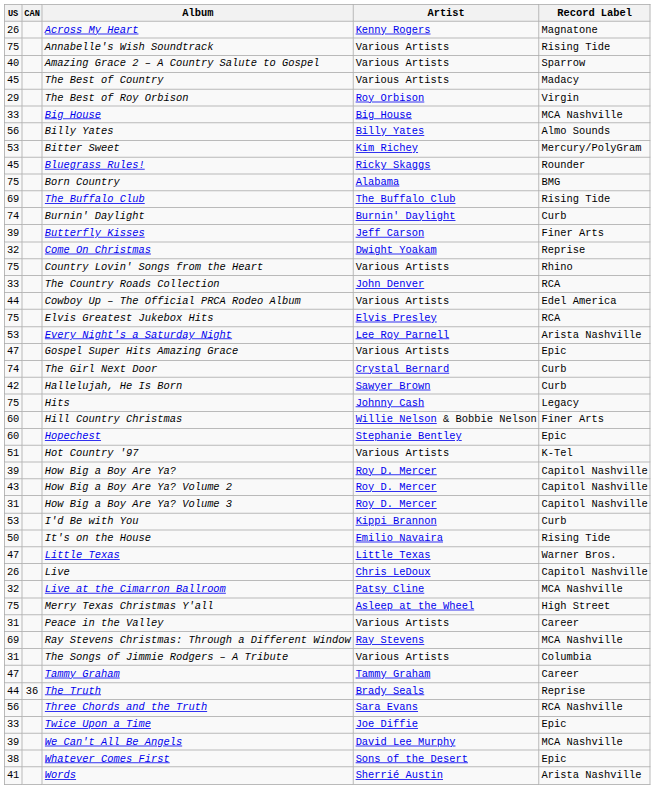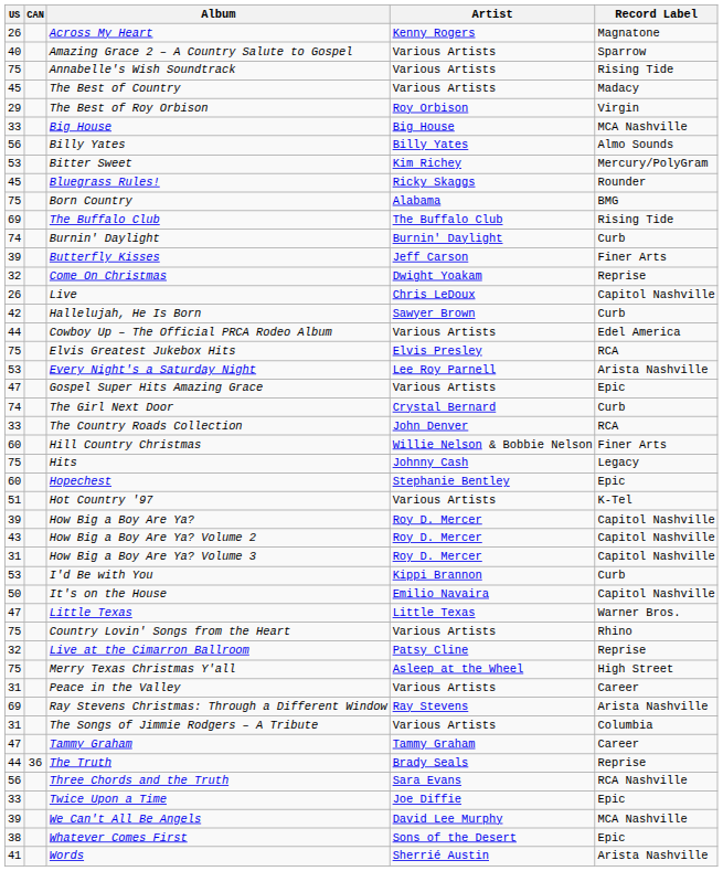rows swapped: Amazing Grace 2 – A Country Salute to Gospel <-> Annabelle's Wish Soundtrack
rows swapped: Country Lovin' Songs from the Heart <-> Live
rows swapped: The Country Roads Collection <-> Hallelujah, He Is Born
rows swapped: Hill Country Christmas <-> Hits
It's on the House | Record Label: Rising Tide -> Capitol Nashville
Live at the Cimarron Ballroom | Record Label: MCA Nashville -> Reprise
Ray Stevens Christmas: Through a Different Window | Record Label: MCA Nashville -> Arista Nashville
